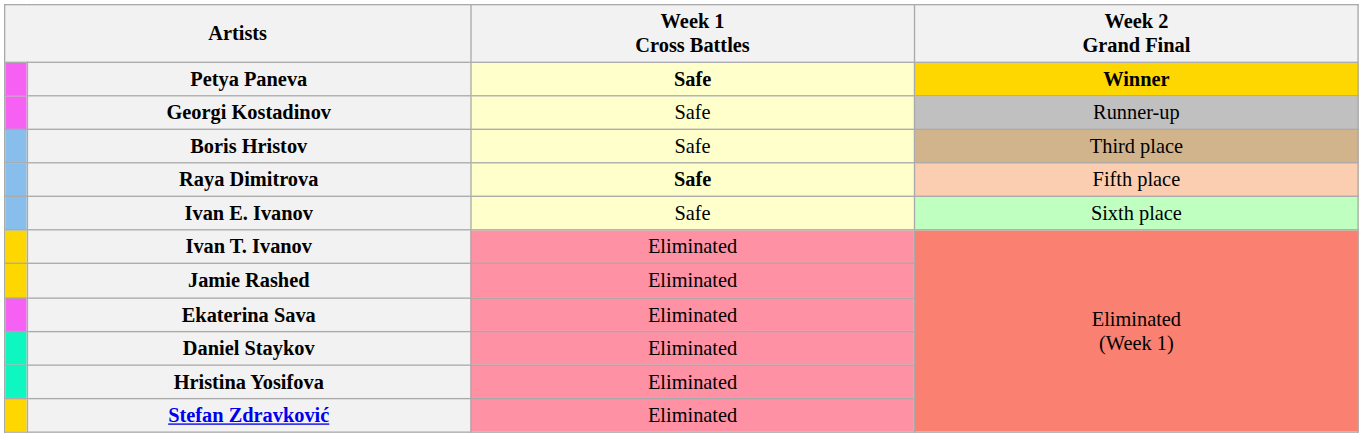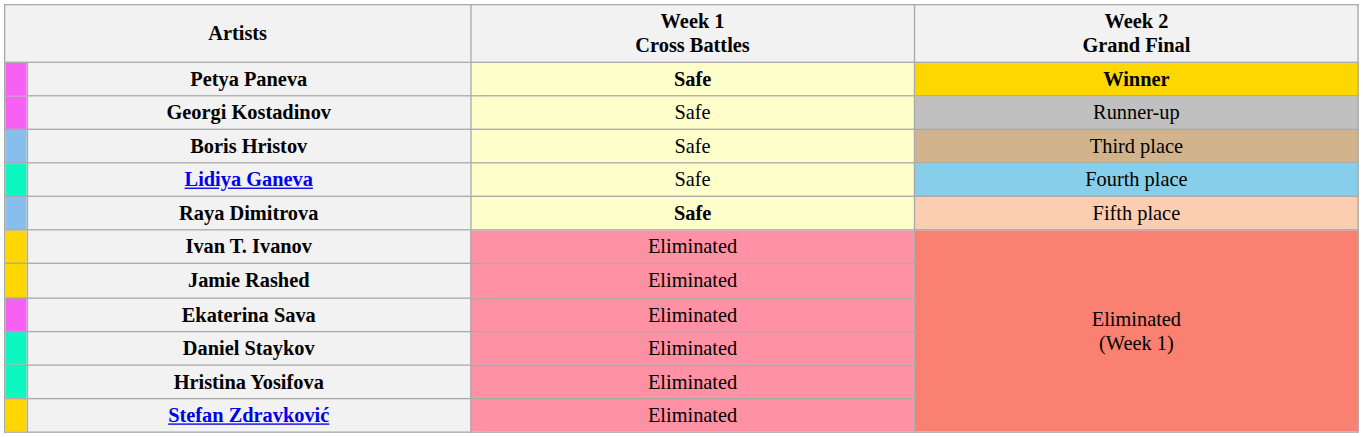+ row: Lidiya Ganeva | Safe | Fourth place
- row: Ivan E. Ivanov | Safe | Sixth place
